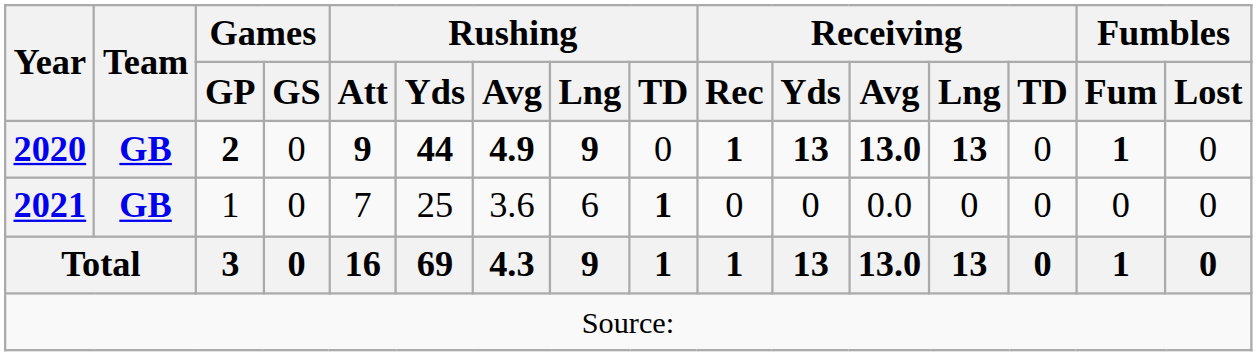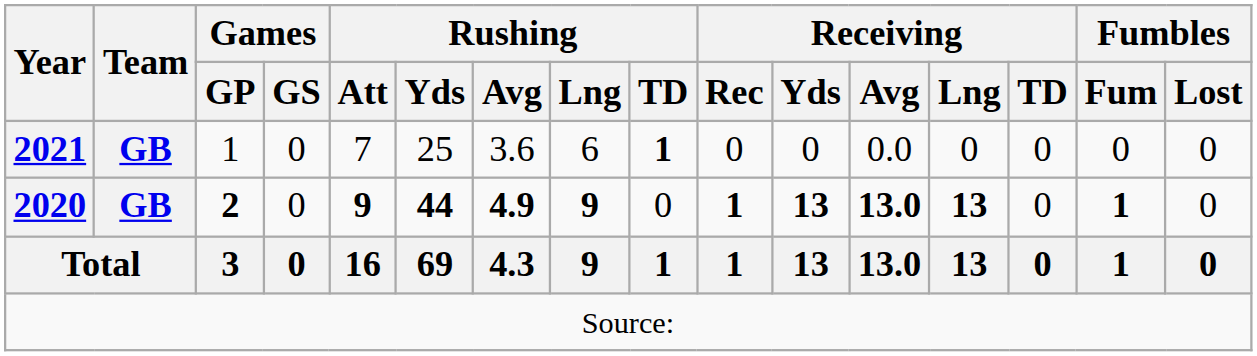rows swapped: 2020 <-> 2021
